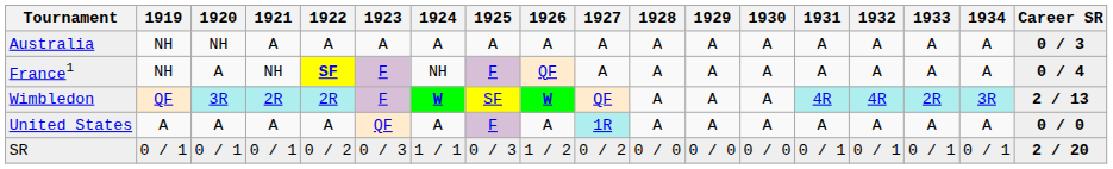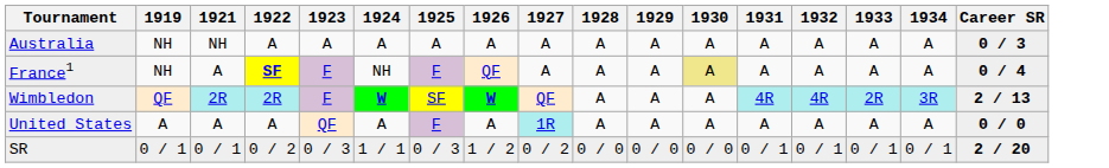- column: 1920 | NH | A | 3R | A | 0 / 1
Australia | 1921: A -> NH
France1 | 1921: NH -> A
France1 | 1930: no background -> khaki background
